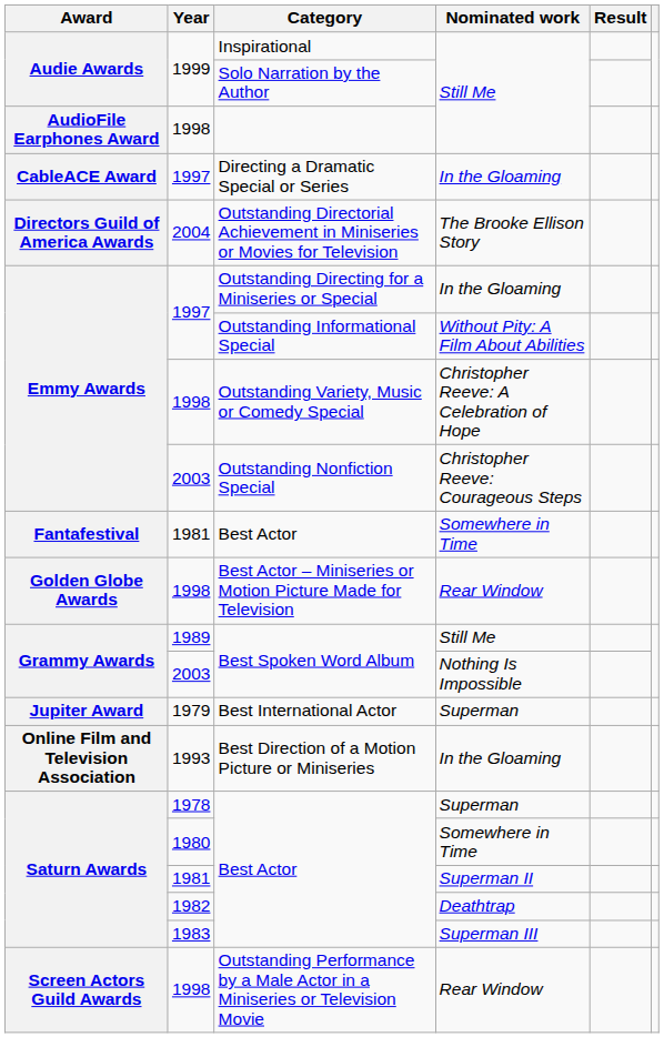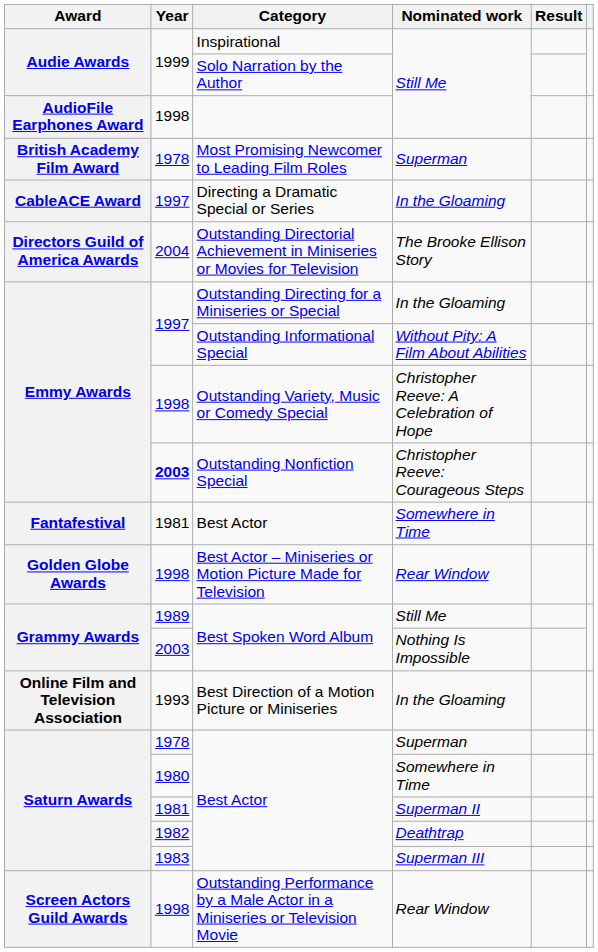+ row: British Academy Film Award | 1978 | Most Promising Newcomer to Leading Film Roles | Superman
Outstanding Nonfiction Special | Year: normal -> bold
- row: Jupiter Award | 1979 | Best International Actor | Superman
